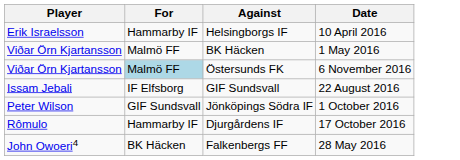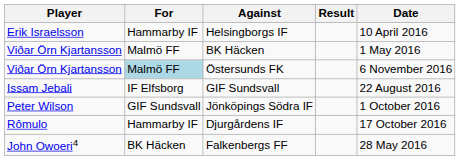+ column: Result
